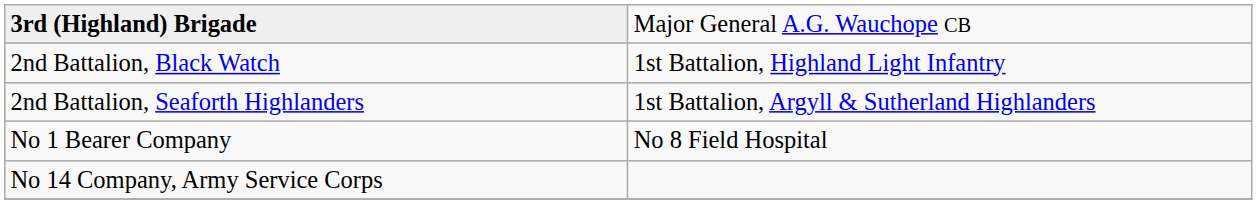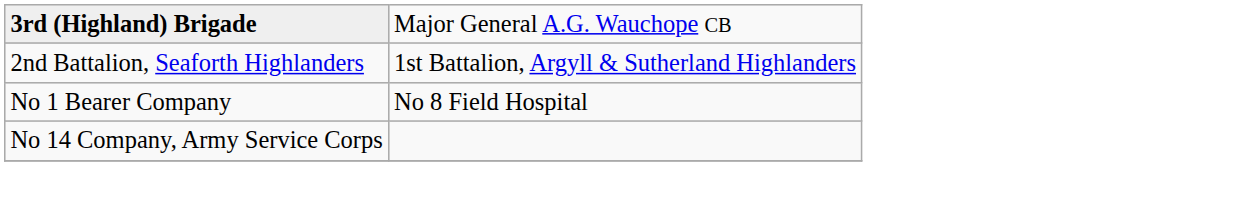- row: 2nd Battalion, Black Watch | 1st Battalion, Highland Light Infantry
